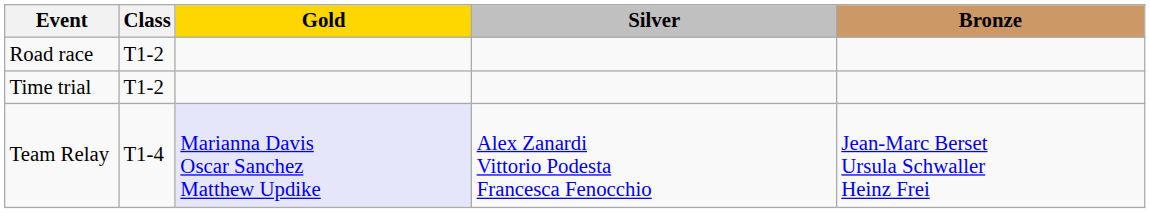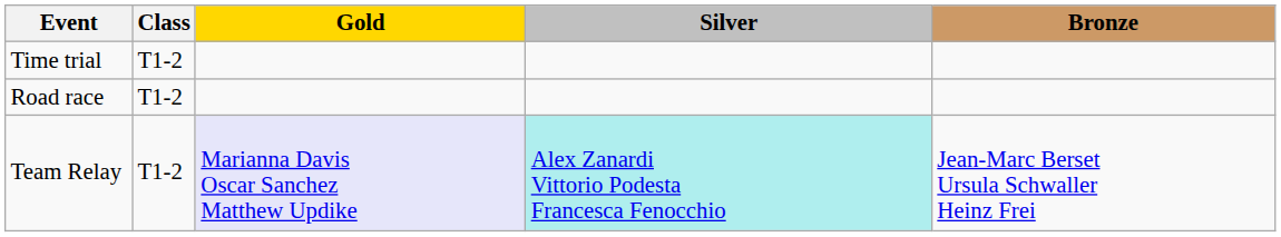rows swapped: Time trial <-> Road race
Team Relay | Class: T1-4 -> T1-2
Team Relay | Silver: no background -> paleturquoise background
